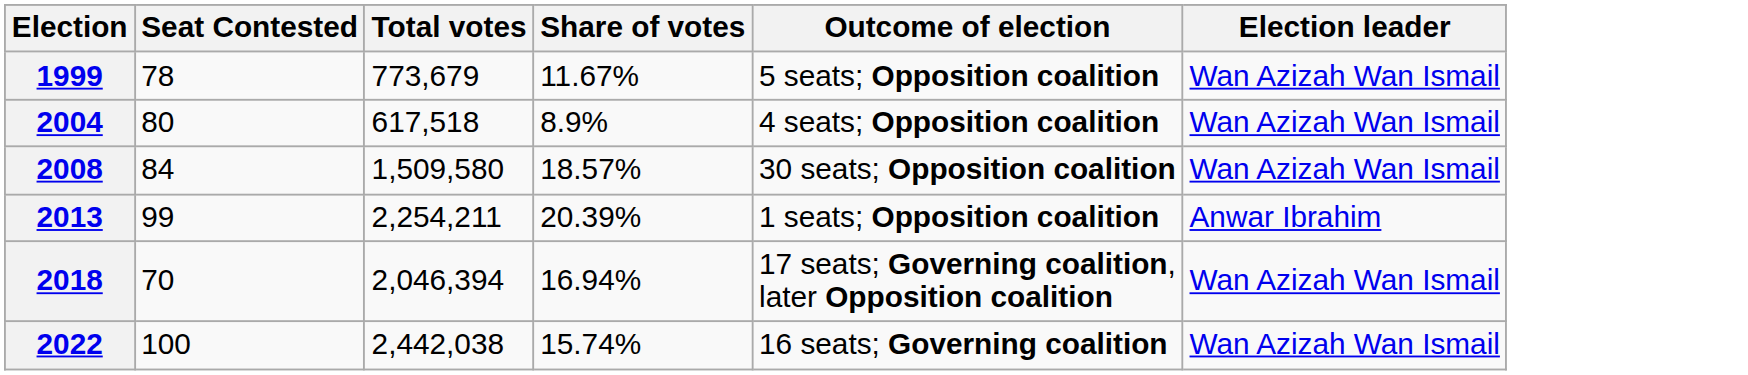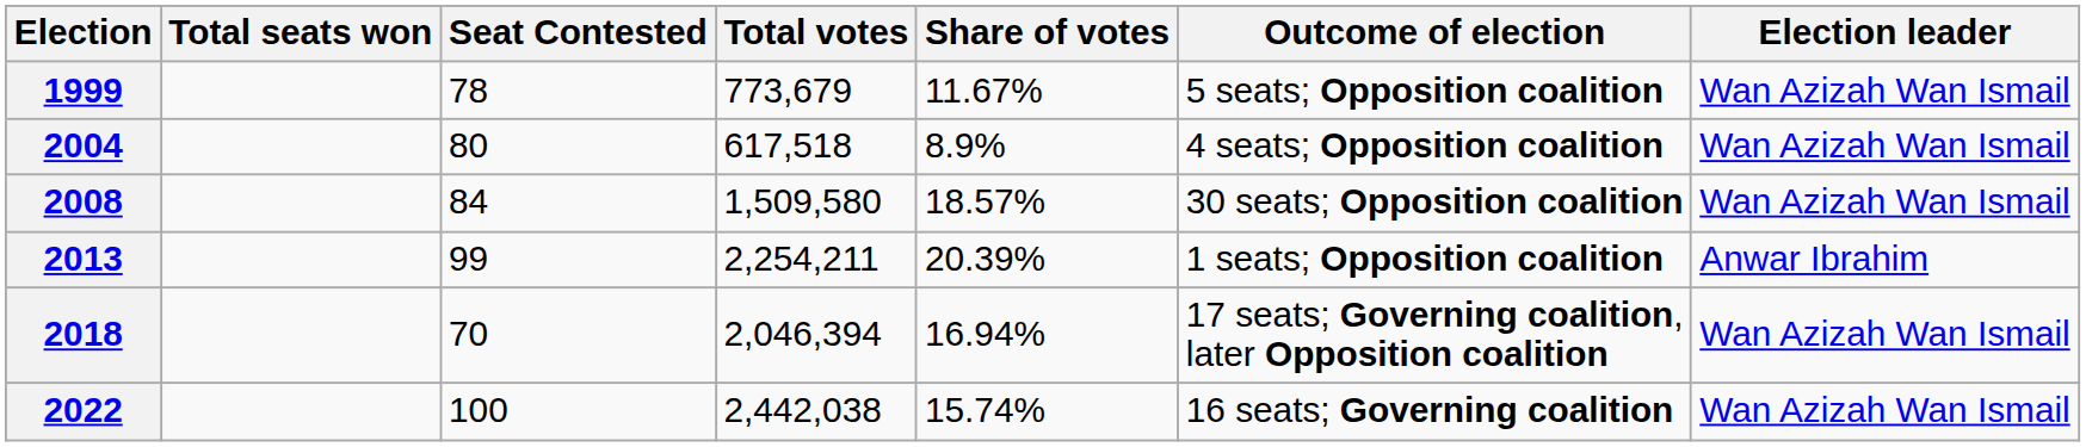+ column: Total seats won
